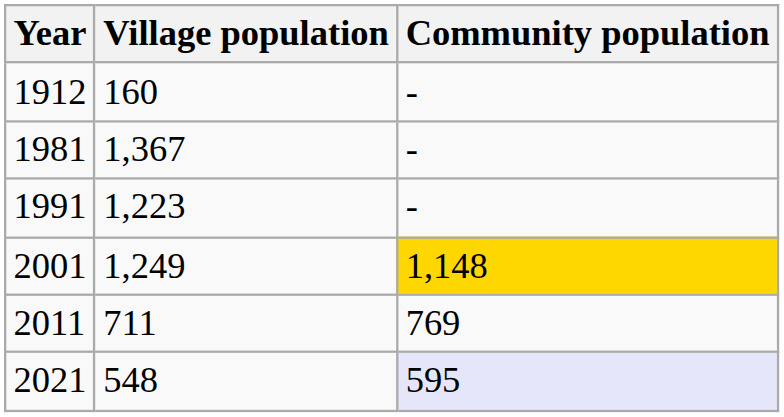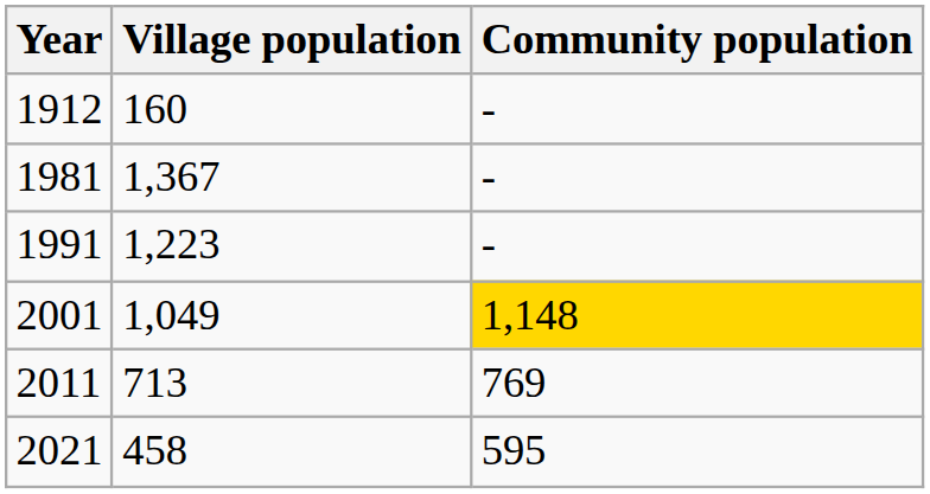2001 | Village population: 1,249 -> 1,049
2011 | Village population: 711 -> 713
2021 | Village population: 548 -> 458
2021 | Community population: lavender background -> no background
